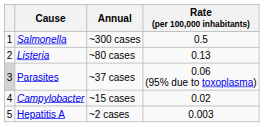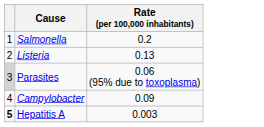- column: Annual | ~300 cases | ~80 cases | ~37 cases | ~15 cases | ~2 cases
Salmonella | Rate (per 100,000 inhabitants): 0.5 -> 0.2
Campylobacter | Rate (per 100,000 inhabitants): 0.02 -> 0.09
Hepatitis A | column 1: normal -> bold
